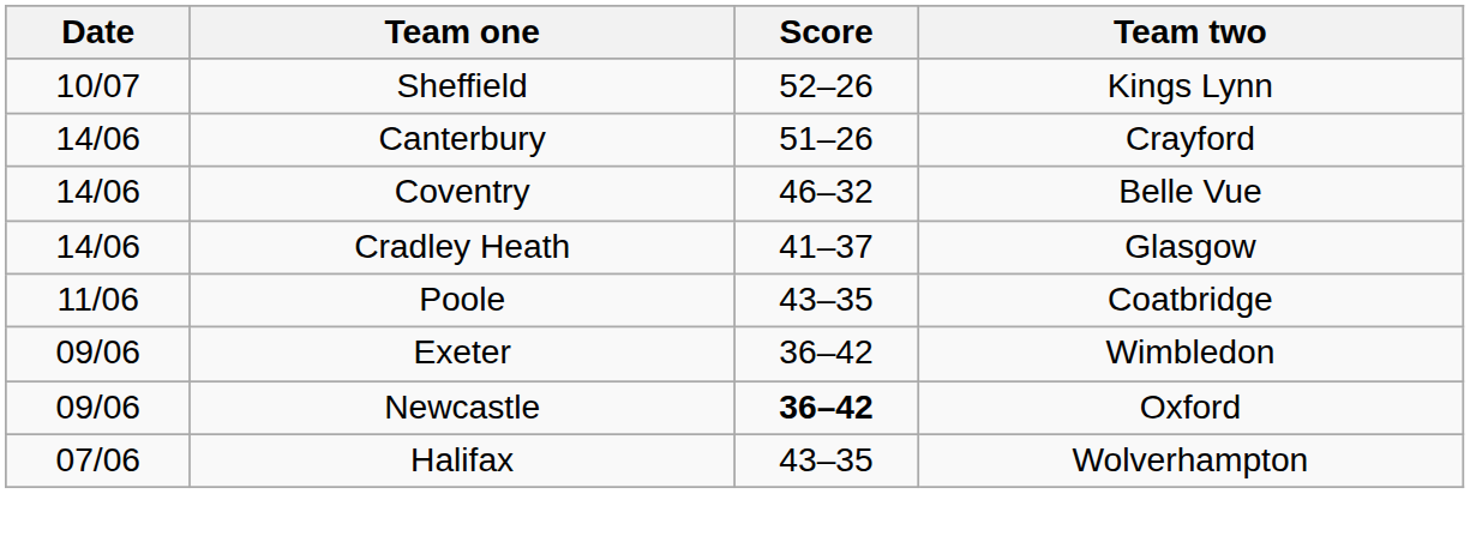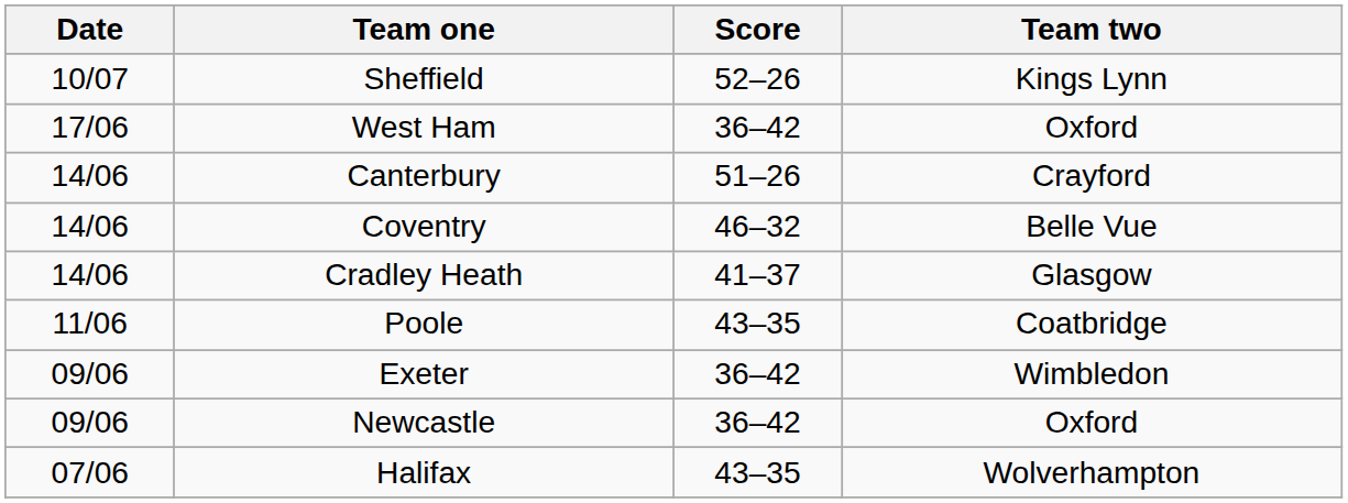+ row: 17/06 | West Ham | 36–42 | Oxford
Newcastle | Score: bold -> normal
